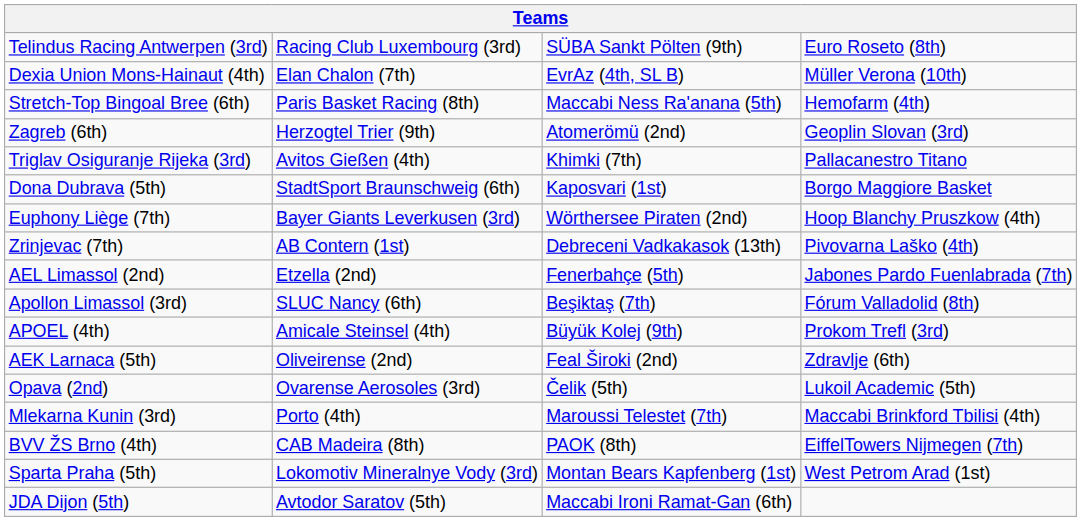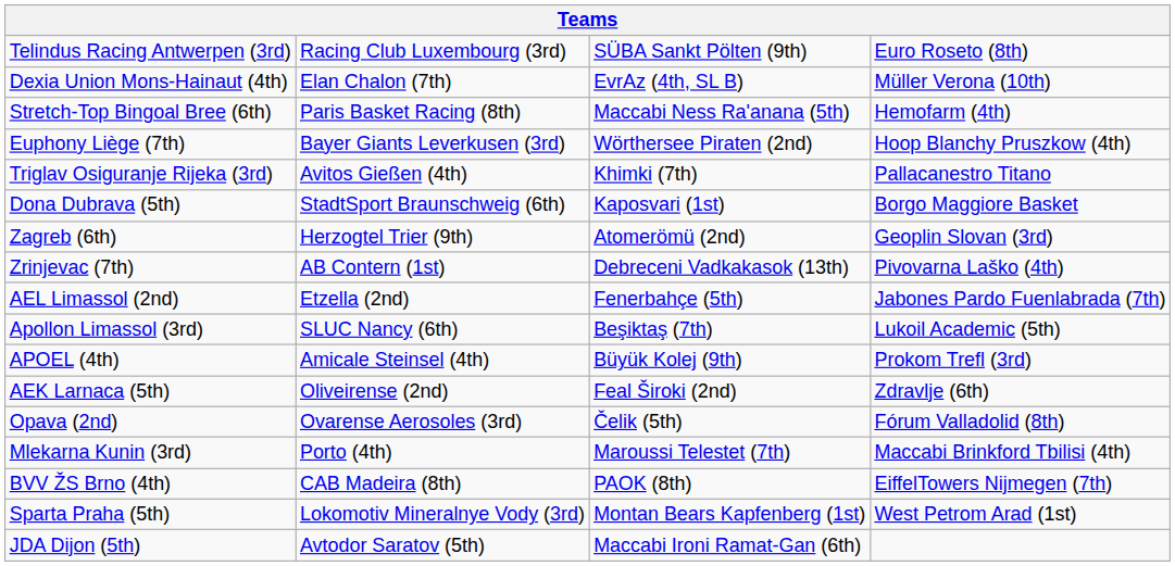rows swapped: Euphony Liège (7th) <-> Zagreb (6th)
Apollon Limassol (3rd) | column 4: Fórum Valladolid (8th) -> Lukoil Academic (5th)
Opava (2nd) | column 4: Lukoil Academic (5th) -> Fórum Valladolid (8th)
